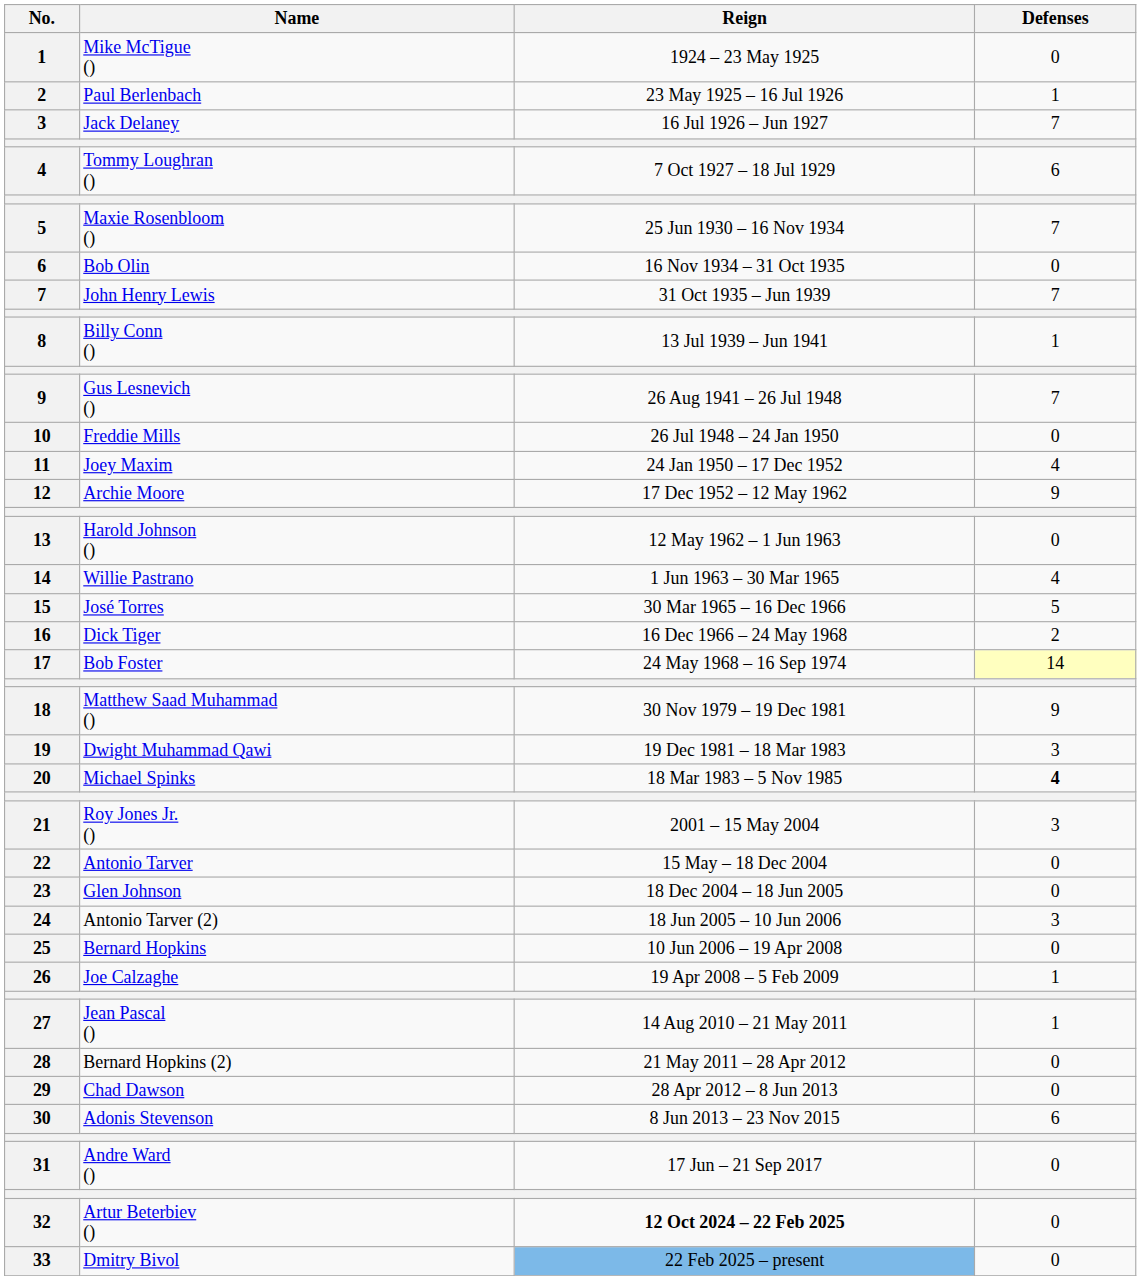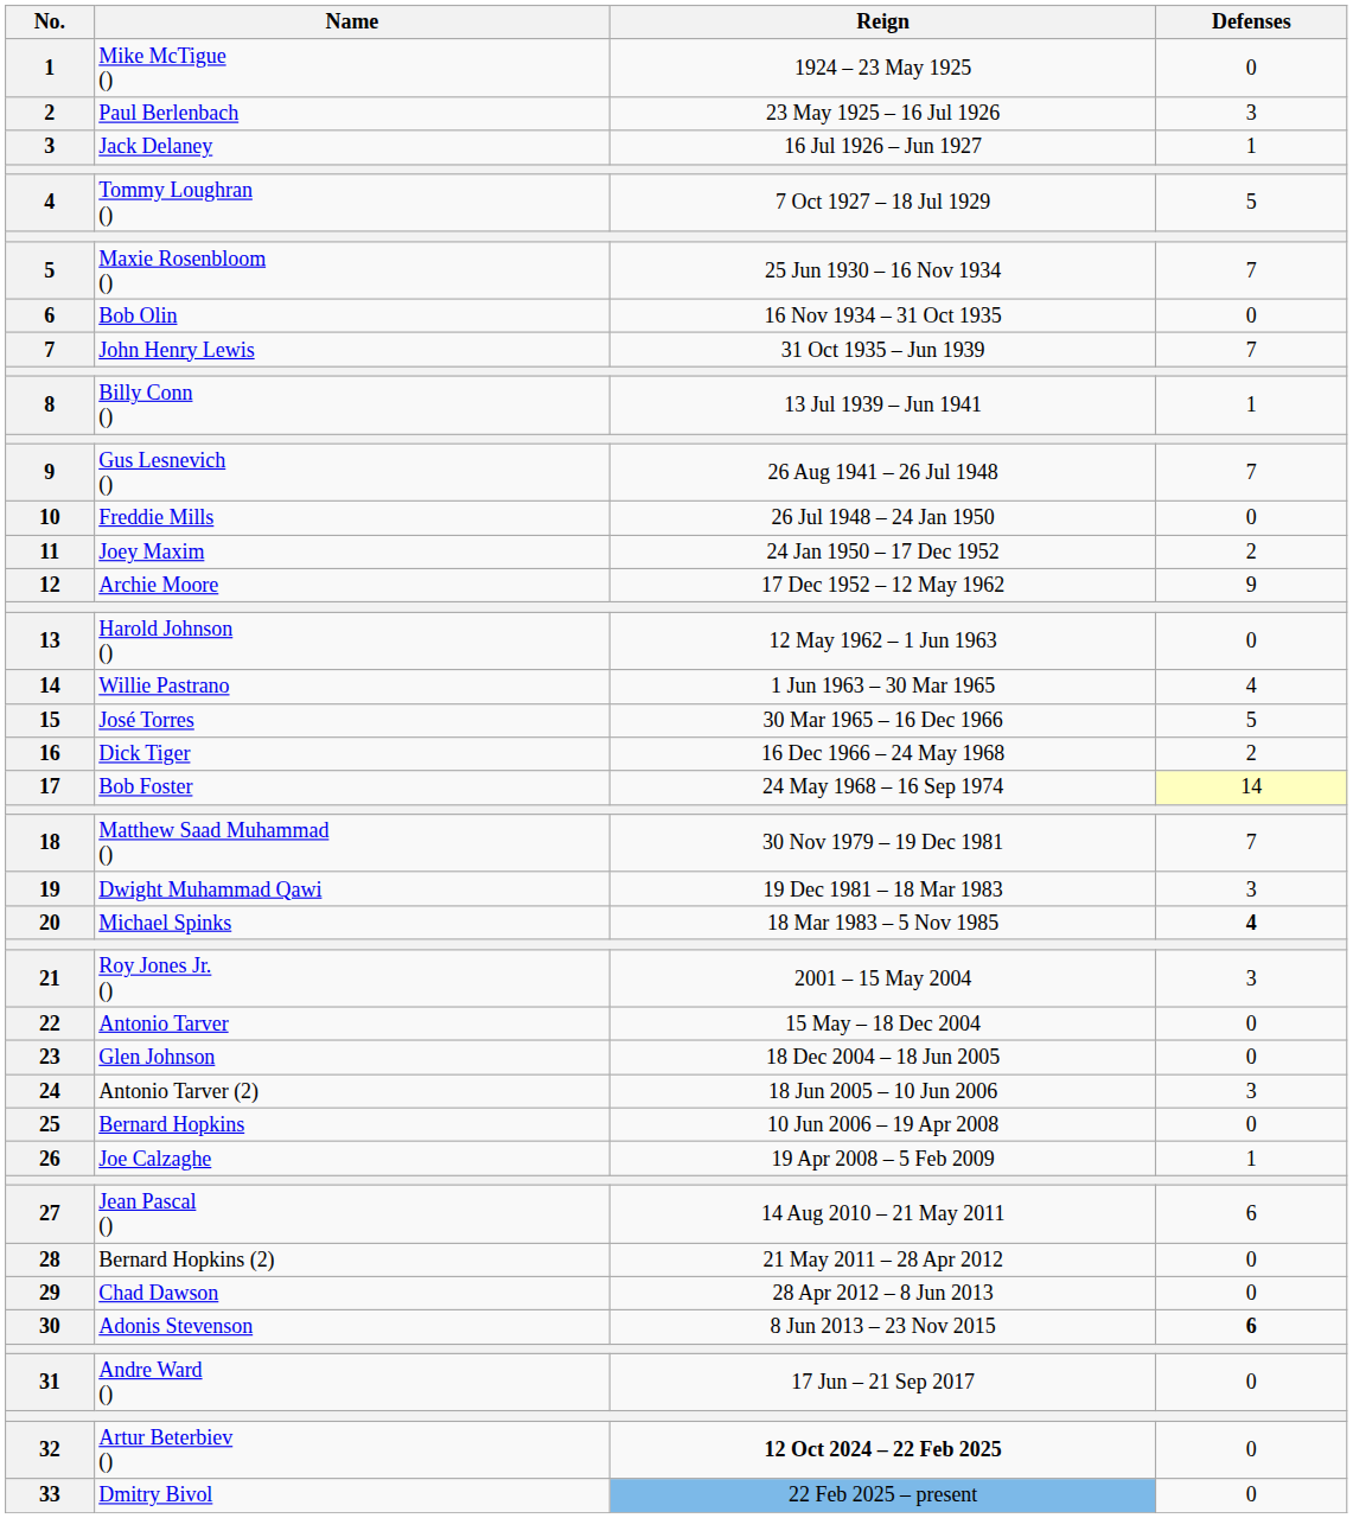Paul Berlenbach | Defenses: 1 -> 3
Jack Delaney | Defenses: 7 -> 1
Tommy Loughran () | Defenses: 6 -> 5
Joey Maxim | Defenses: 4 -> 2
Matthew Saad Muhammad () | Defenses: 9 -> 7
Jean Pascal () | Defenses: 1 -> 6
Adonis Stevenson | Defenses: normal -> bold
